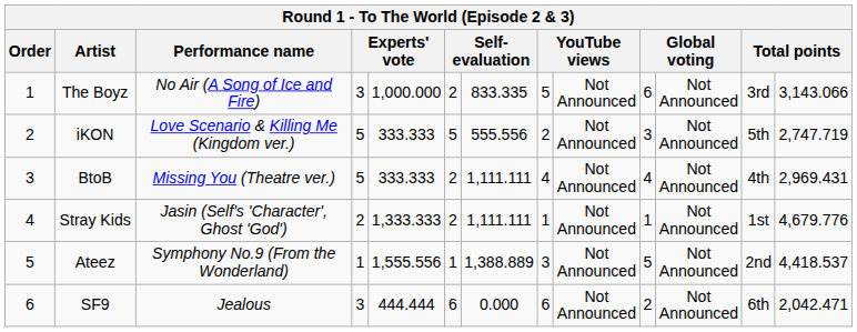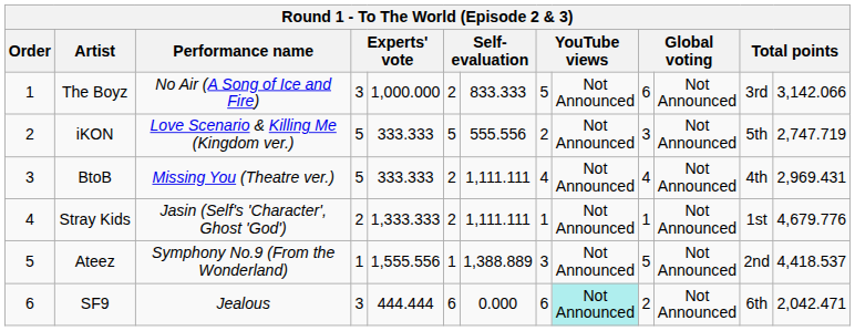The Boyz | column 7: 833.335 -> 833.333
The Boyz | column 13: 3,143.066 -> 3,142.066
SF9 | column 9: no background -> paleturquoise background
